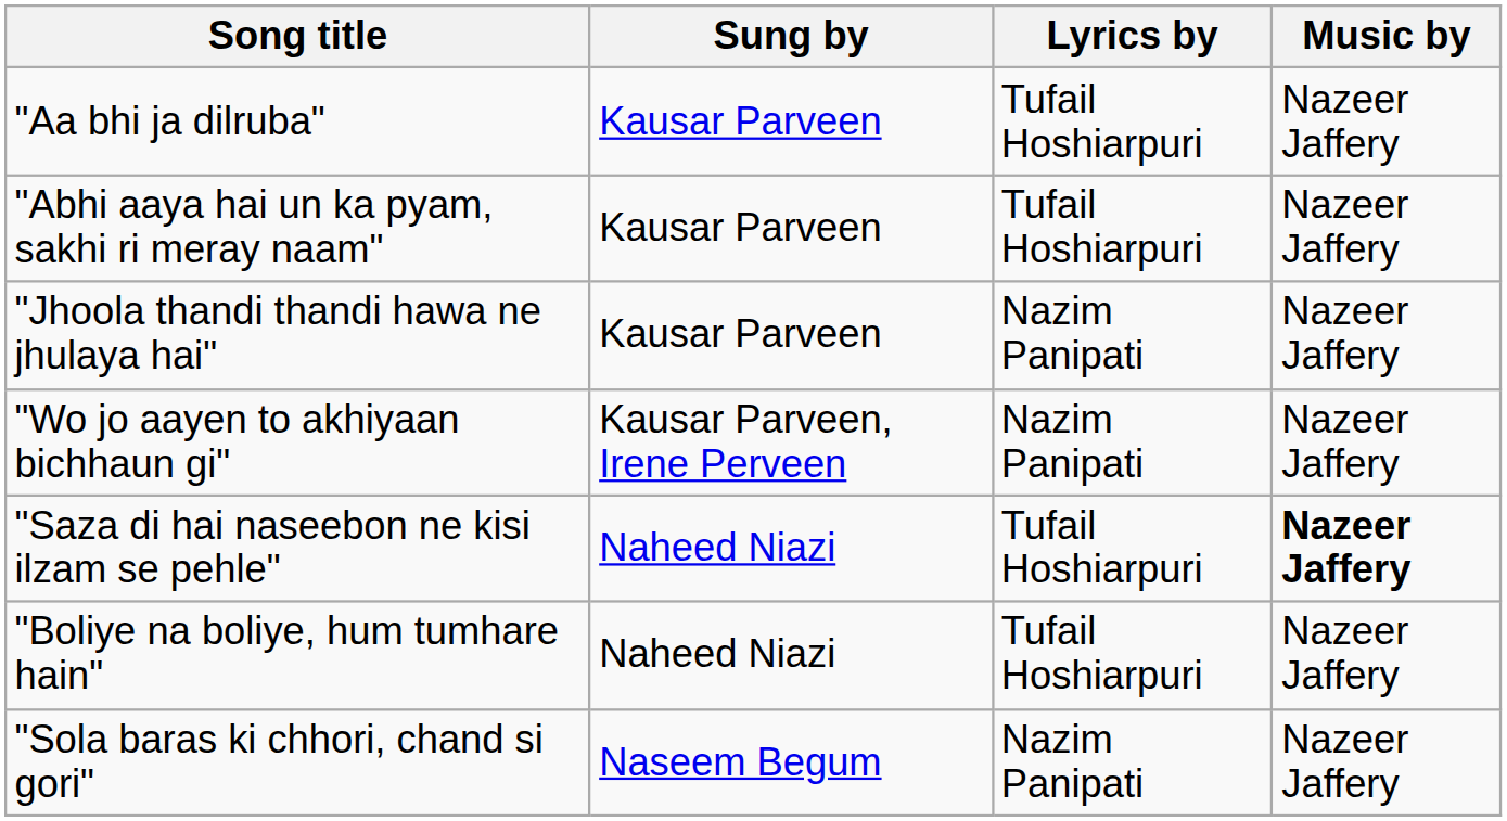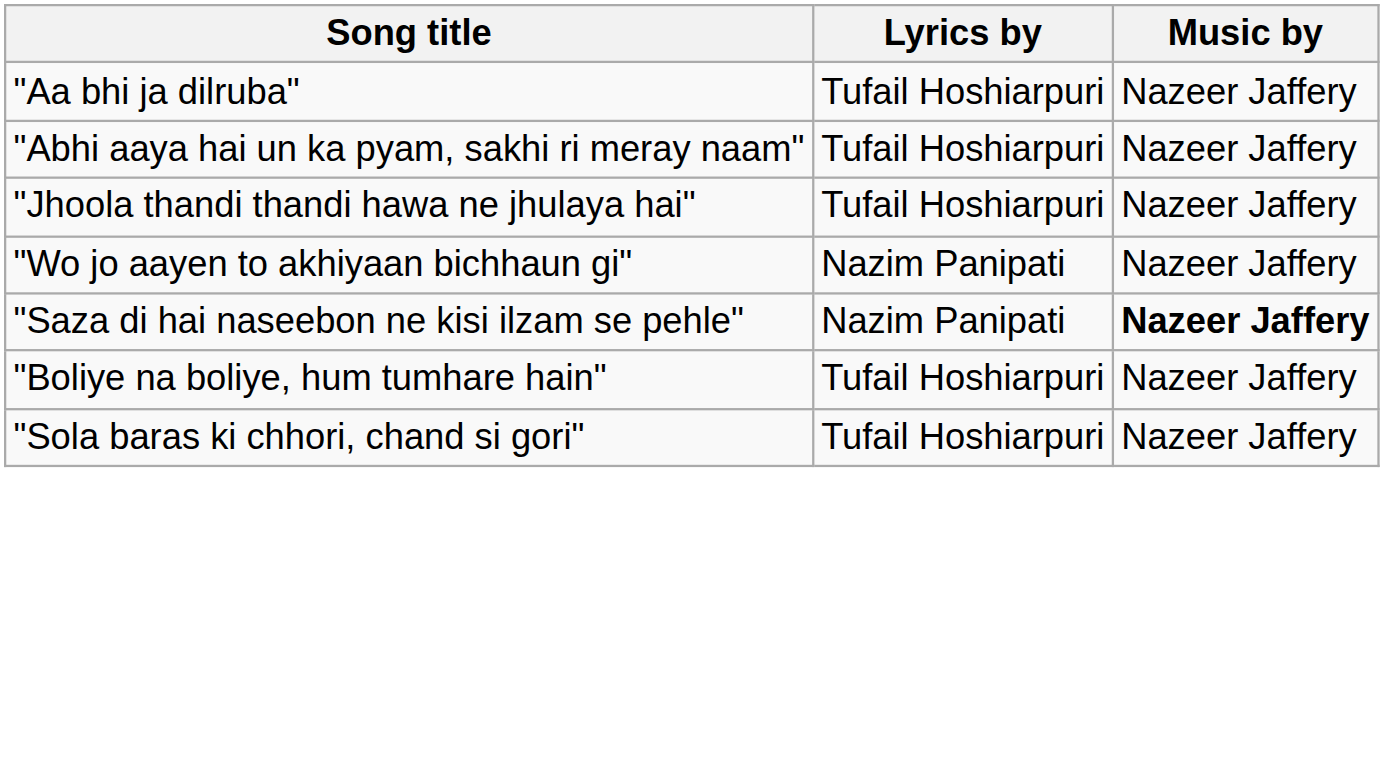- column: Sung by | Kausar Parveen | Kausar Parveen | Kausar Parveen | Kausar Parveen, Irene Perveen | Naheed Niazi | Naheed Niazi | Naseem Begum
"Jhoola thandi thandi hawa ne jhulaya hai" | Lyrics by: Nazim Panipati -> Tufail Hoshiarpuri
"Saza di hai naseebon ne kisi ilzam se pehle" | Lyrics by: Tufail Hoshiarpuri -> Nazim Panipati
"Sola baras ki chhori, chand si gori" | Lyrics by: Nazim Panipati -> Tufail Hoshiarpuri
